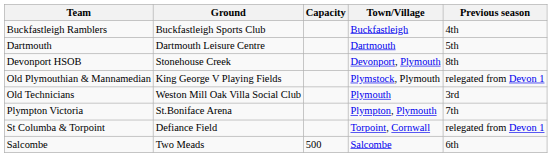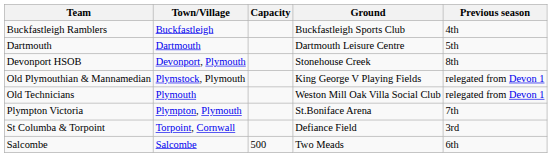columns swapped: Ground <-> Town/Village
Old Technicians | Previous season: 3rd -> relegated from Devon 1
St Columba & Torpoint | Previous season: relegated from Devon 1 -> 3rd
